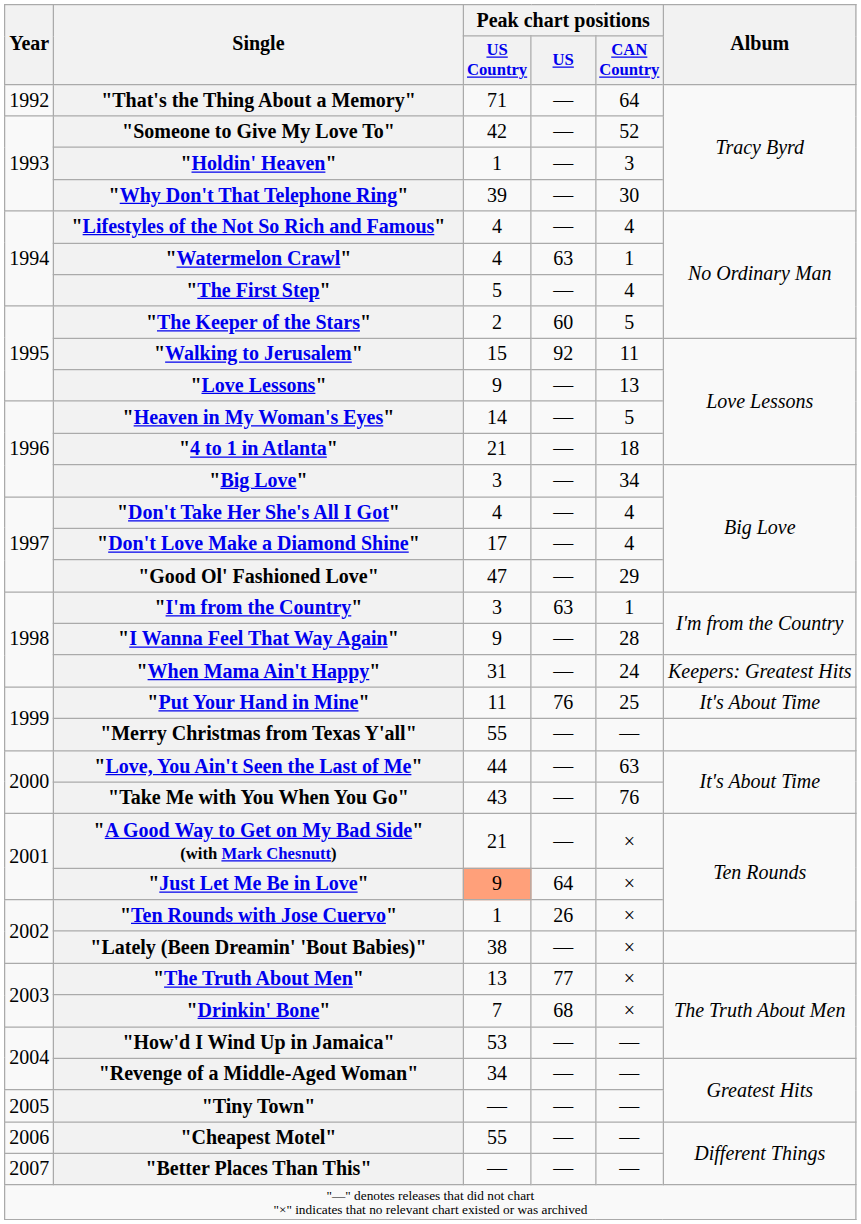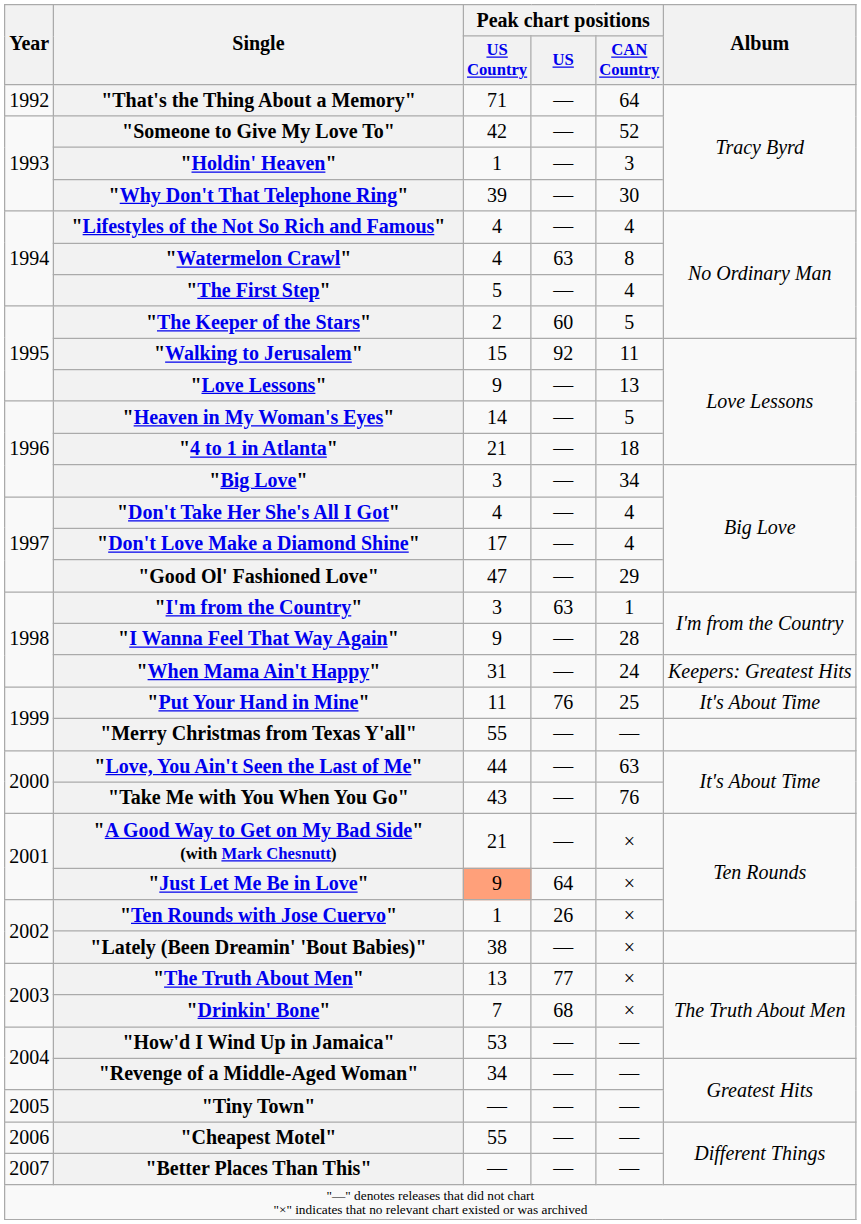"Watermelon Crawl" | Peak chart positions / CAN Country: 1 -> 8
